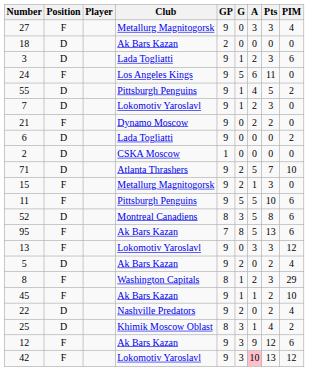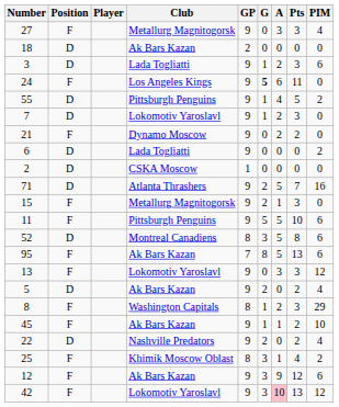24 | G: normal -> bold
71 | PIM: 10 -> 16
25 | Position: D -> F
